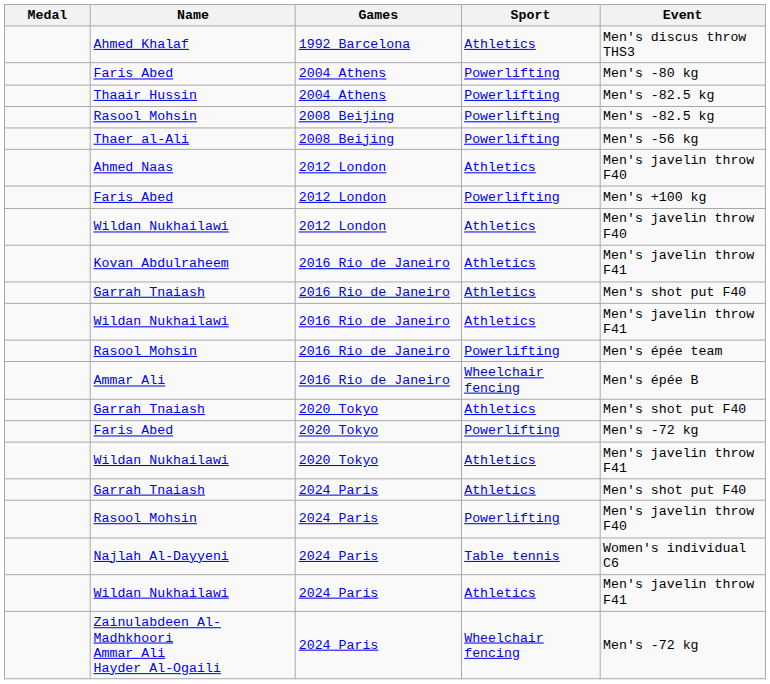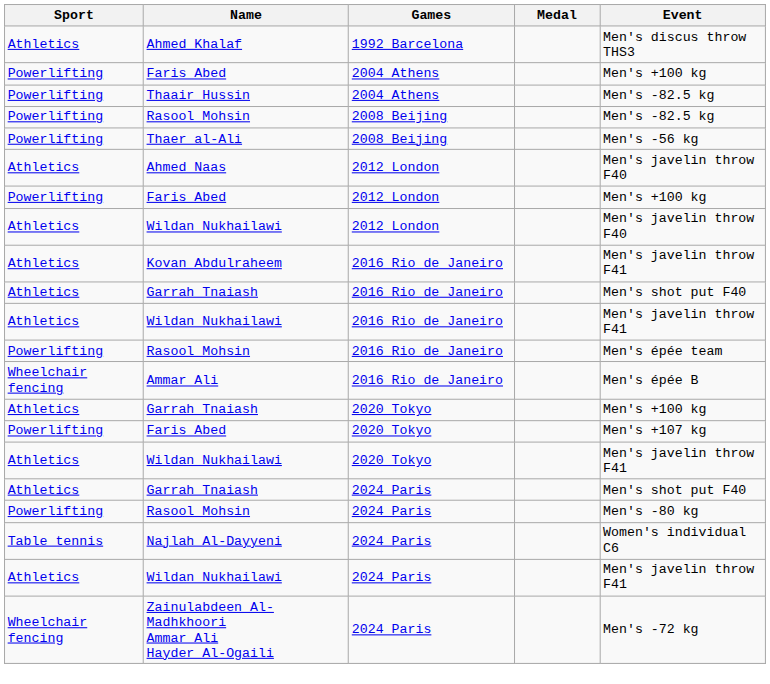columns swapped: Medal <-> Sport
Faris Abed / 2004 Athens | Event: Men's -80 kg -> Men's +100 kg
Garrah Tnaiash / 2020 Tokyo | Event: Men's shot put F40 -> Men's +100 kg
Faris Abed / 2020 Tokyo | Event: Men's -72 kg -> Men's +107 kg
Rasool Mohsin / 2024 Paris | Event: Men's javelin throw F40 -> Men's -80 kg
